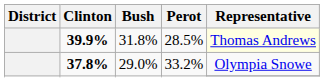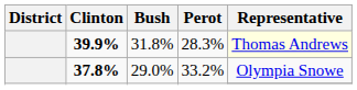39.9% | Perot: 28.5% -> 28.3%
